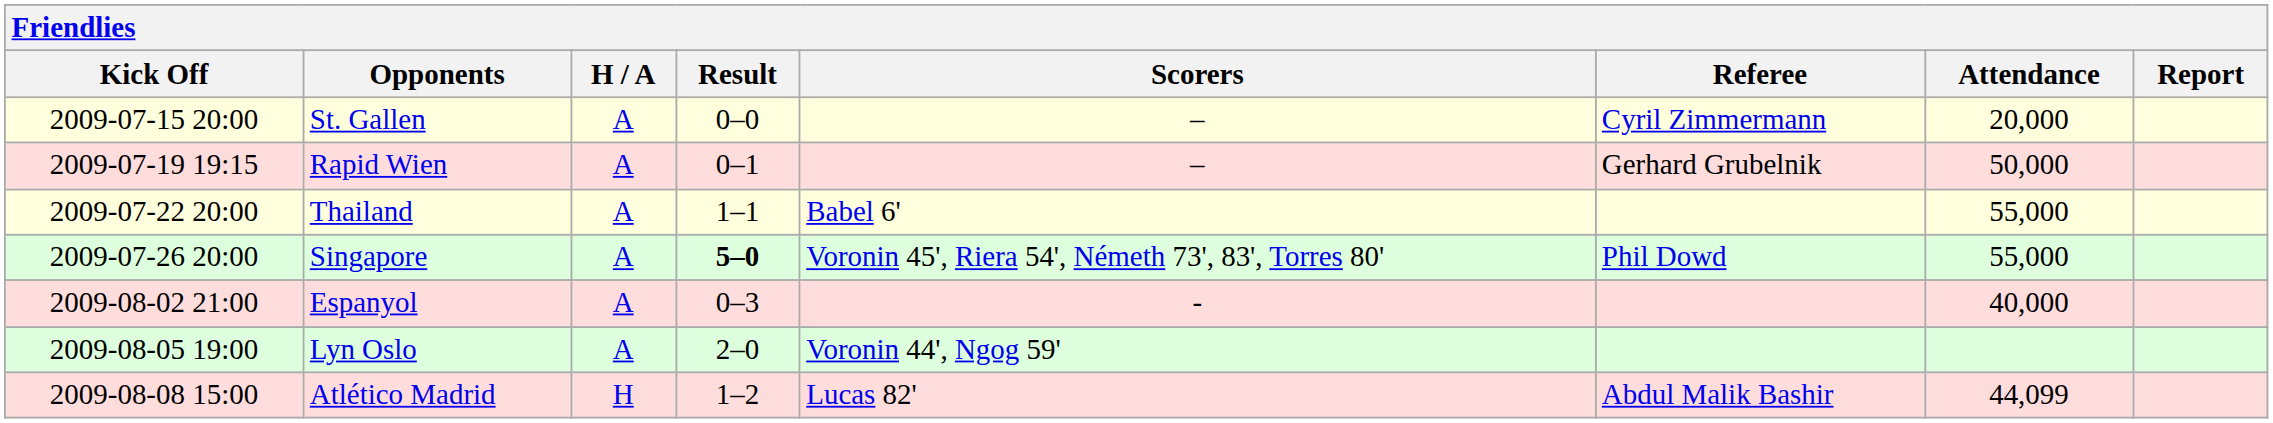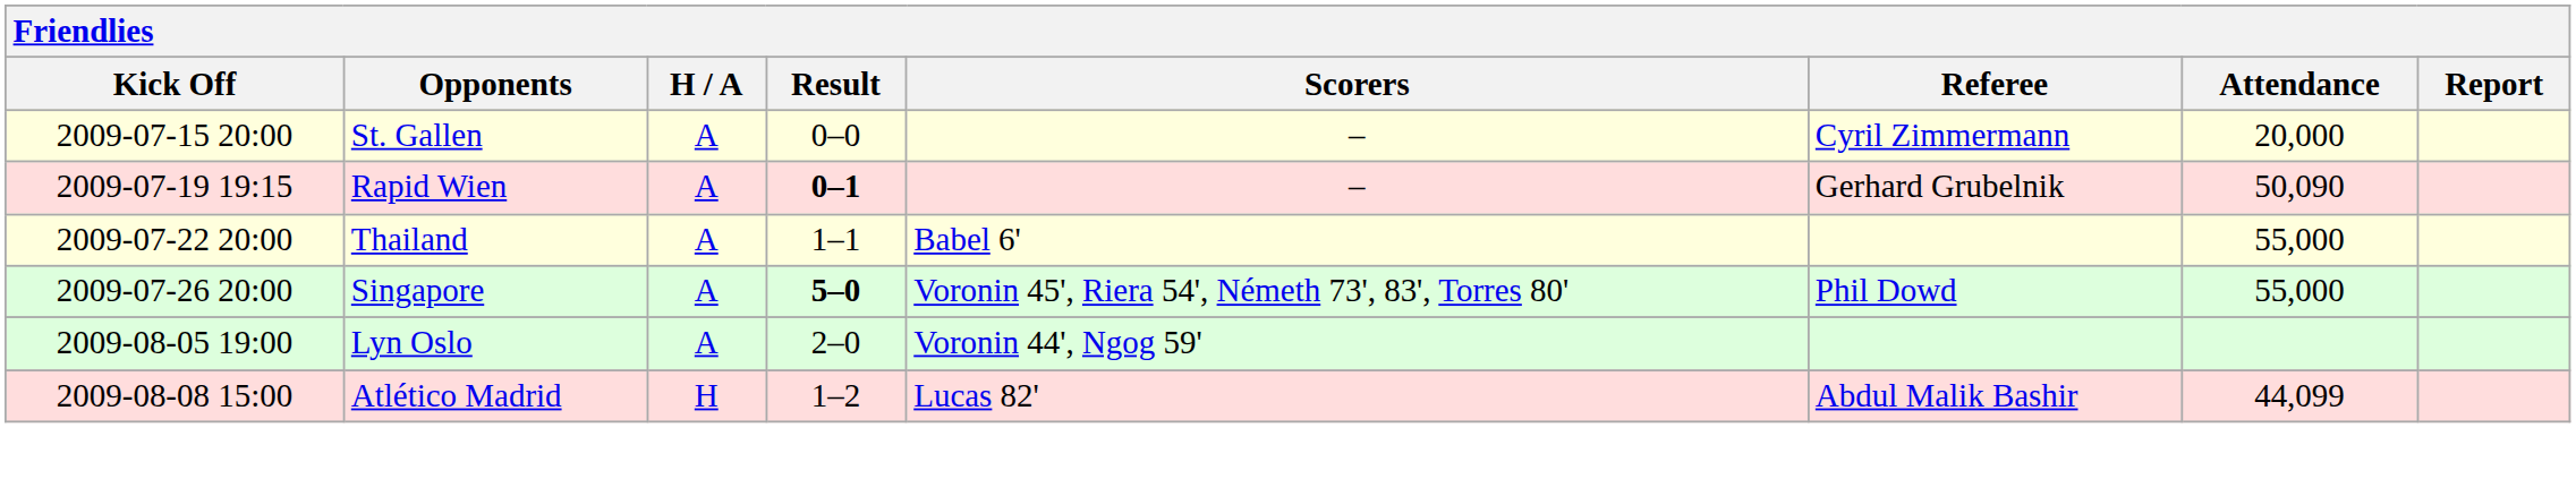Rapid Wien | Result: normal -> bold
Rapid Wien | Attendance: 50,000 -> 50,090
- row: 2009-08-02 21:00 | Espanyol | A | 0–3 | - | 40,000
